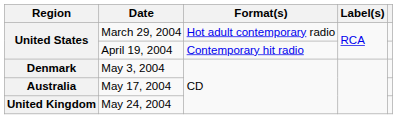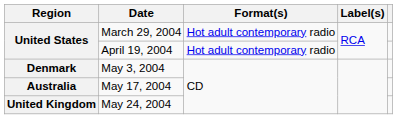April 19, 2004 | Format(s): Contemporary hit radio -> Hot adult contemporary radio
